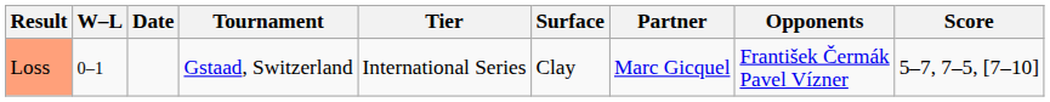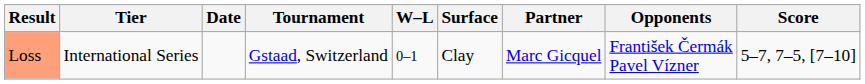columns swapped: W–L <-> Tier
